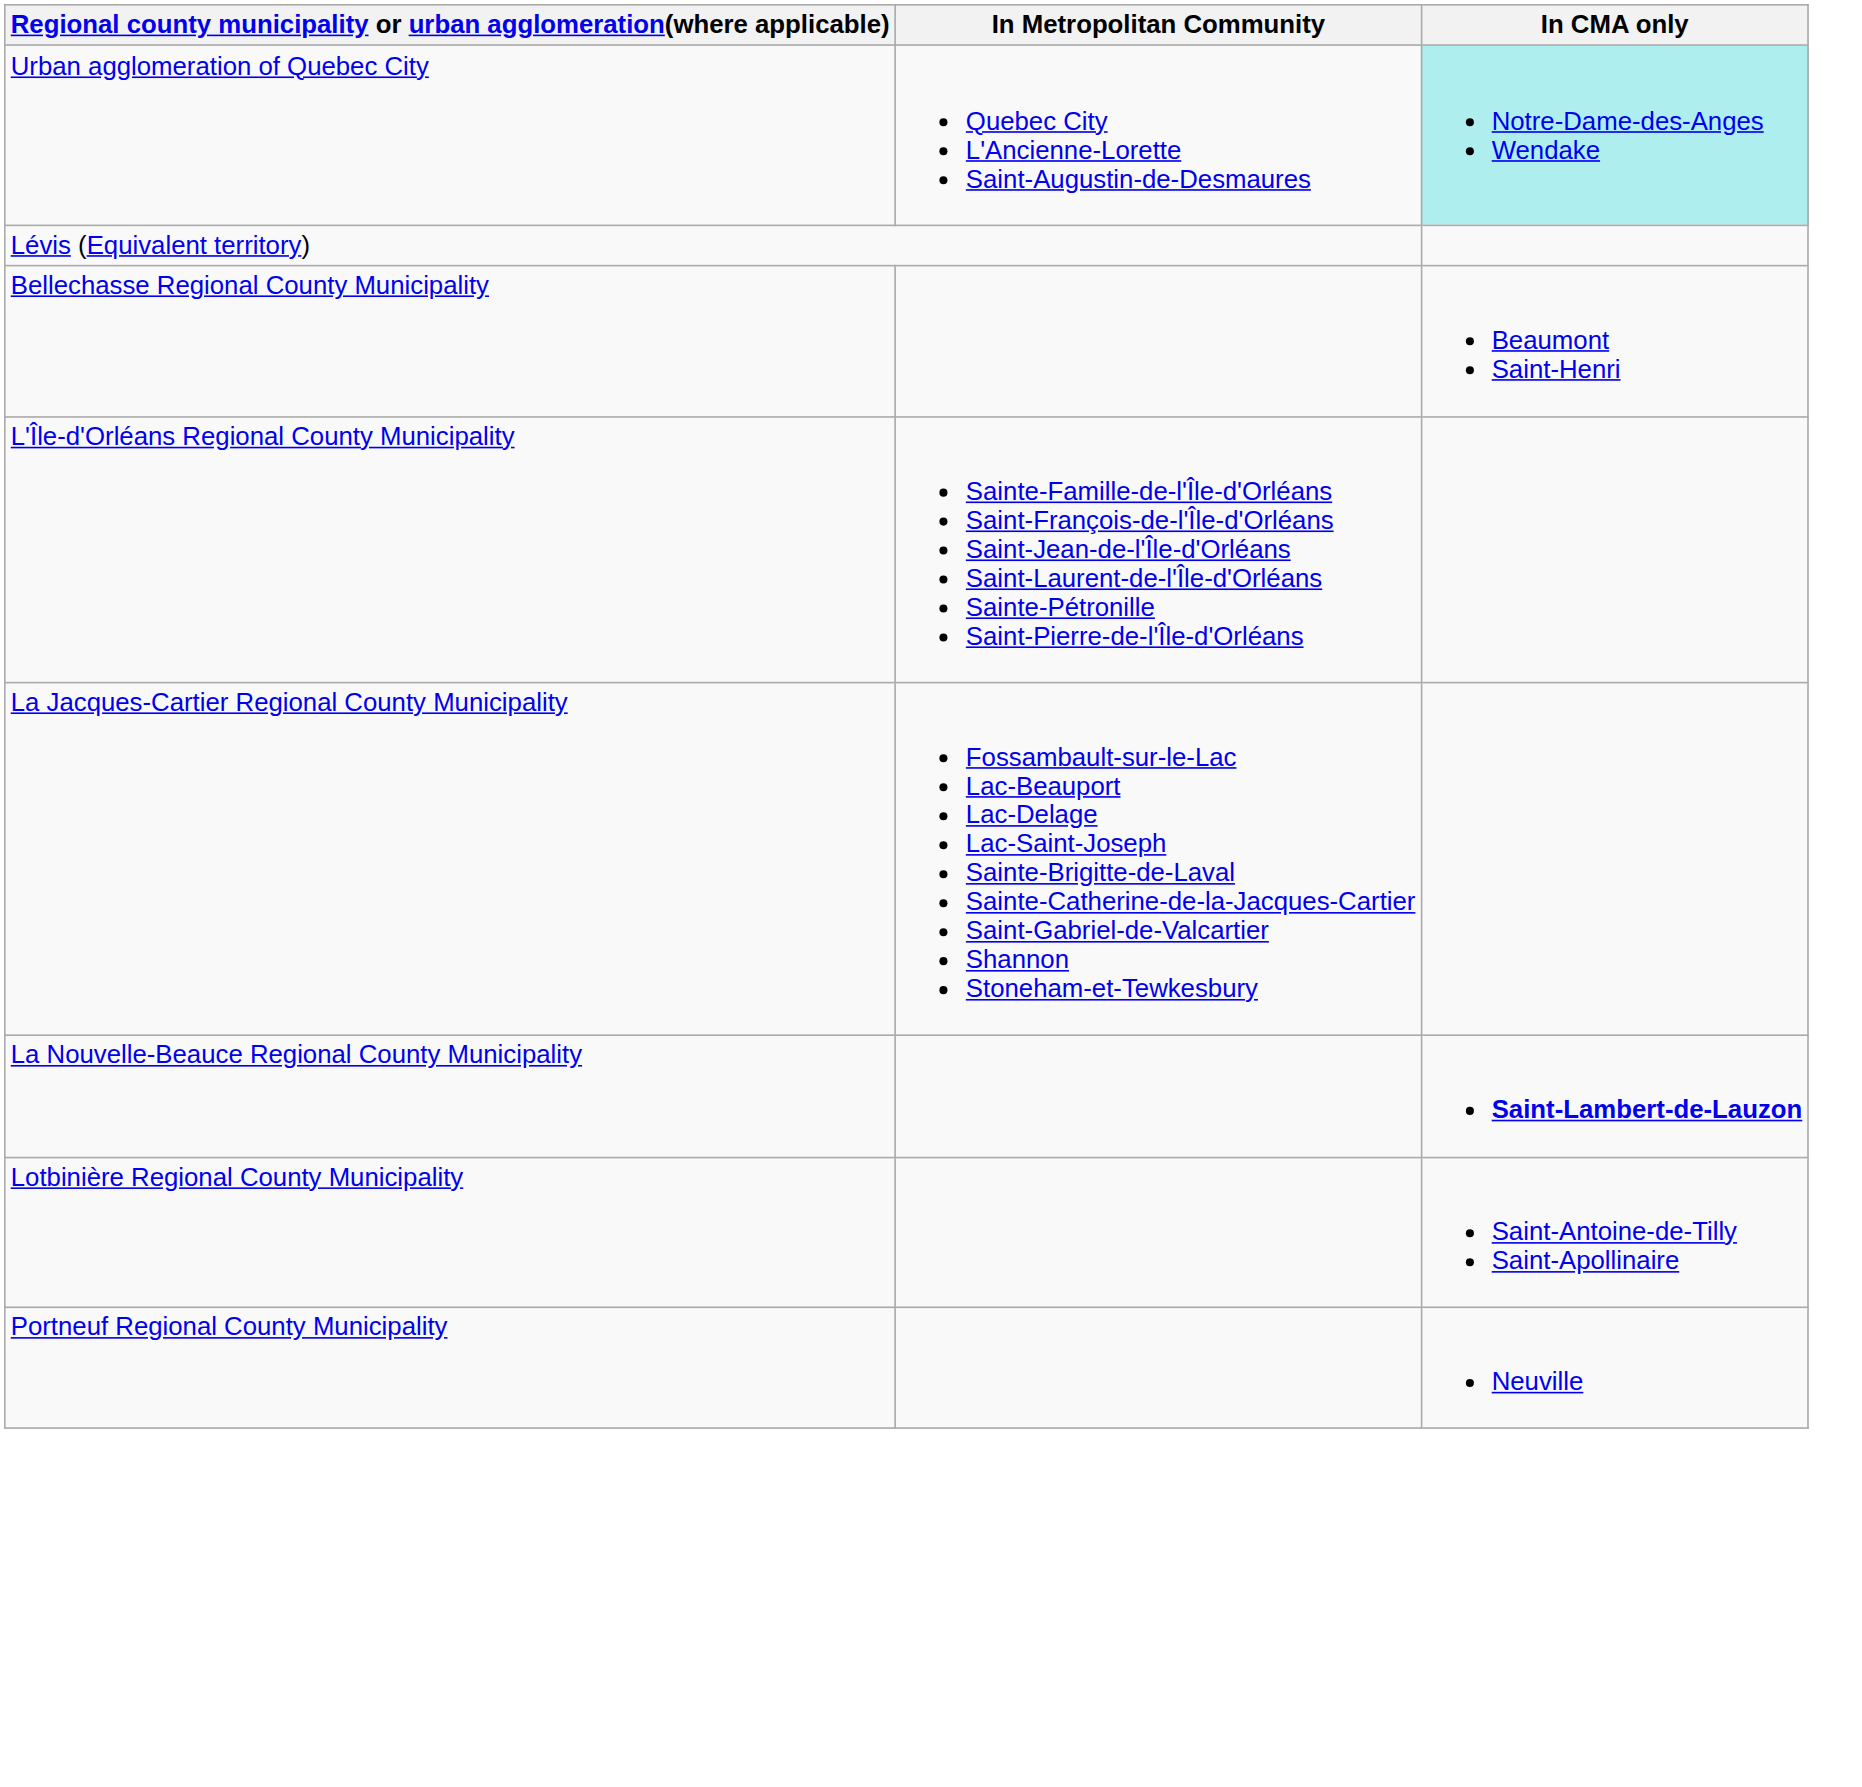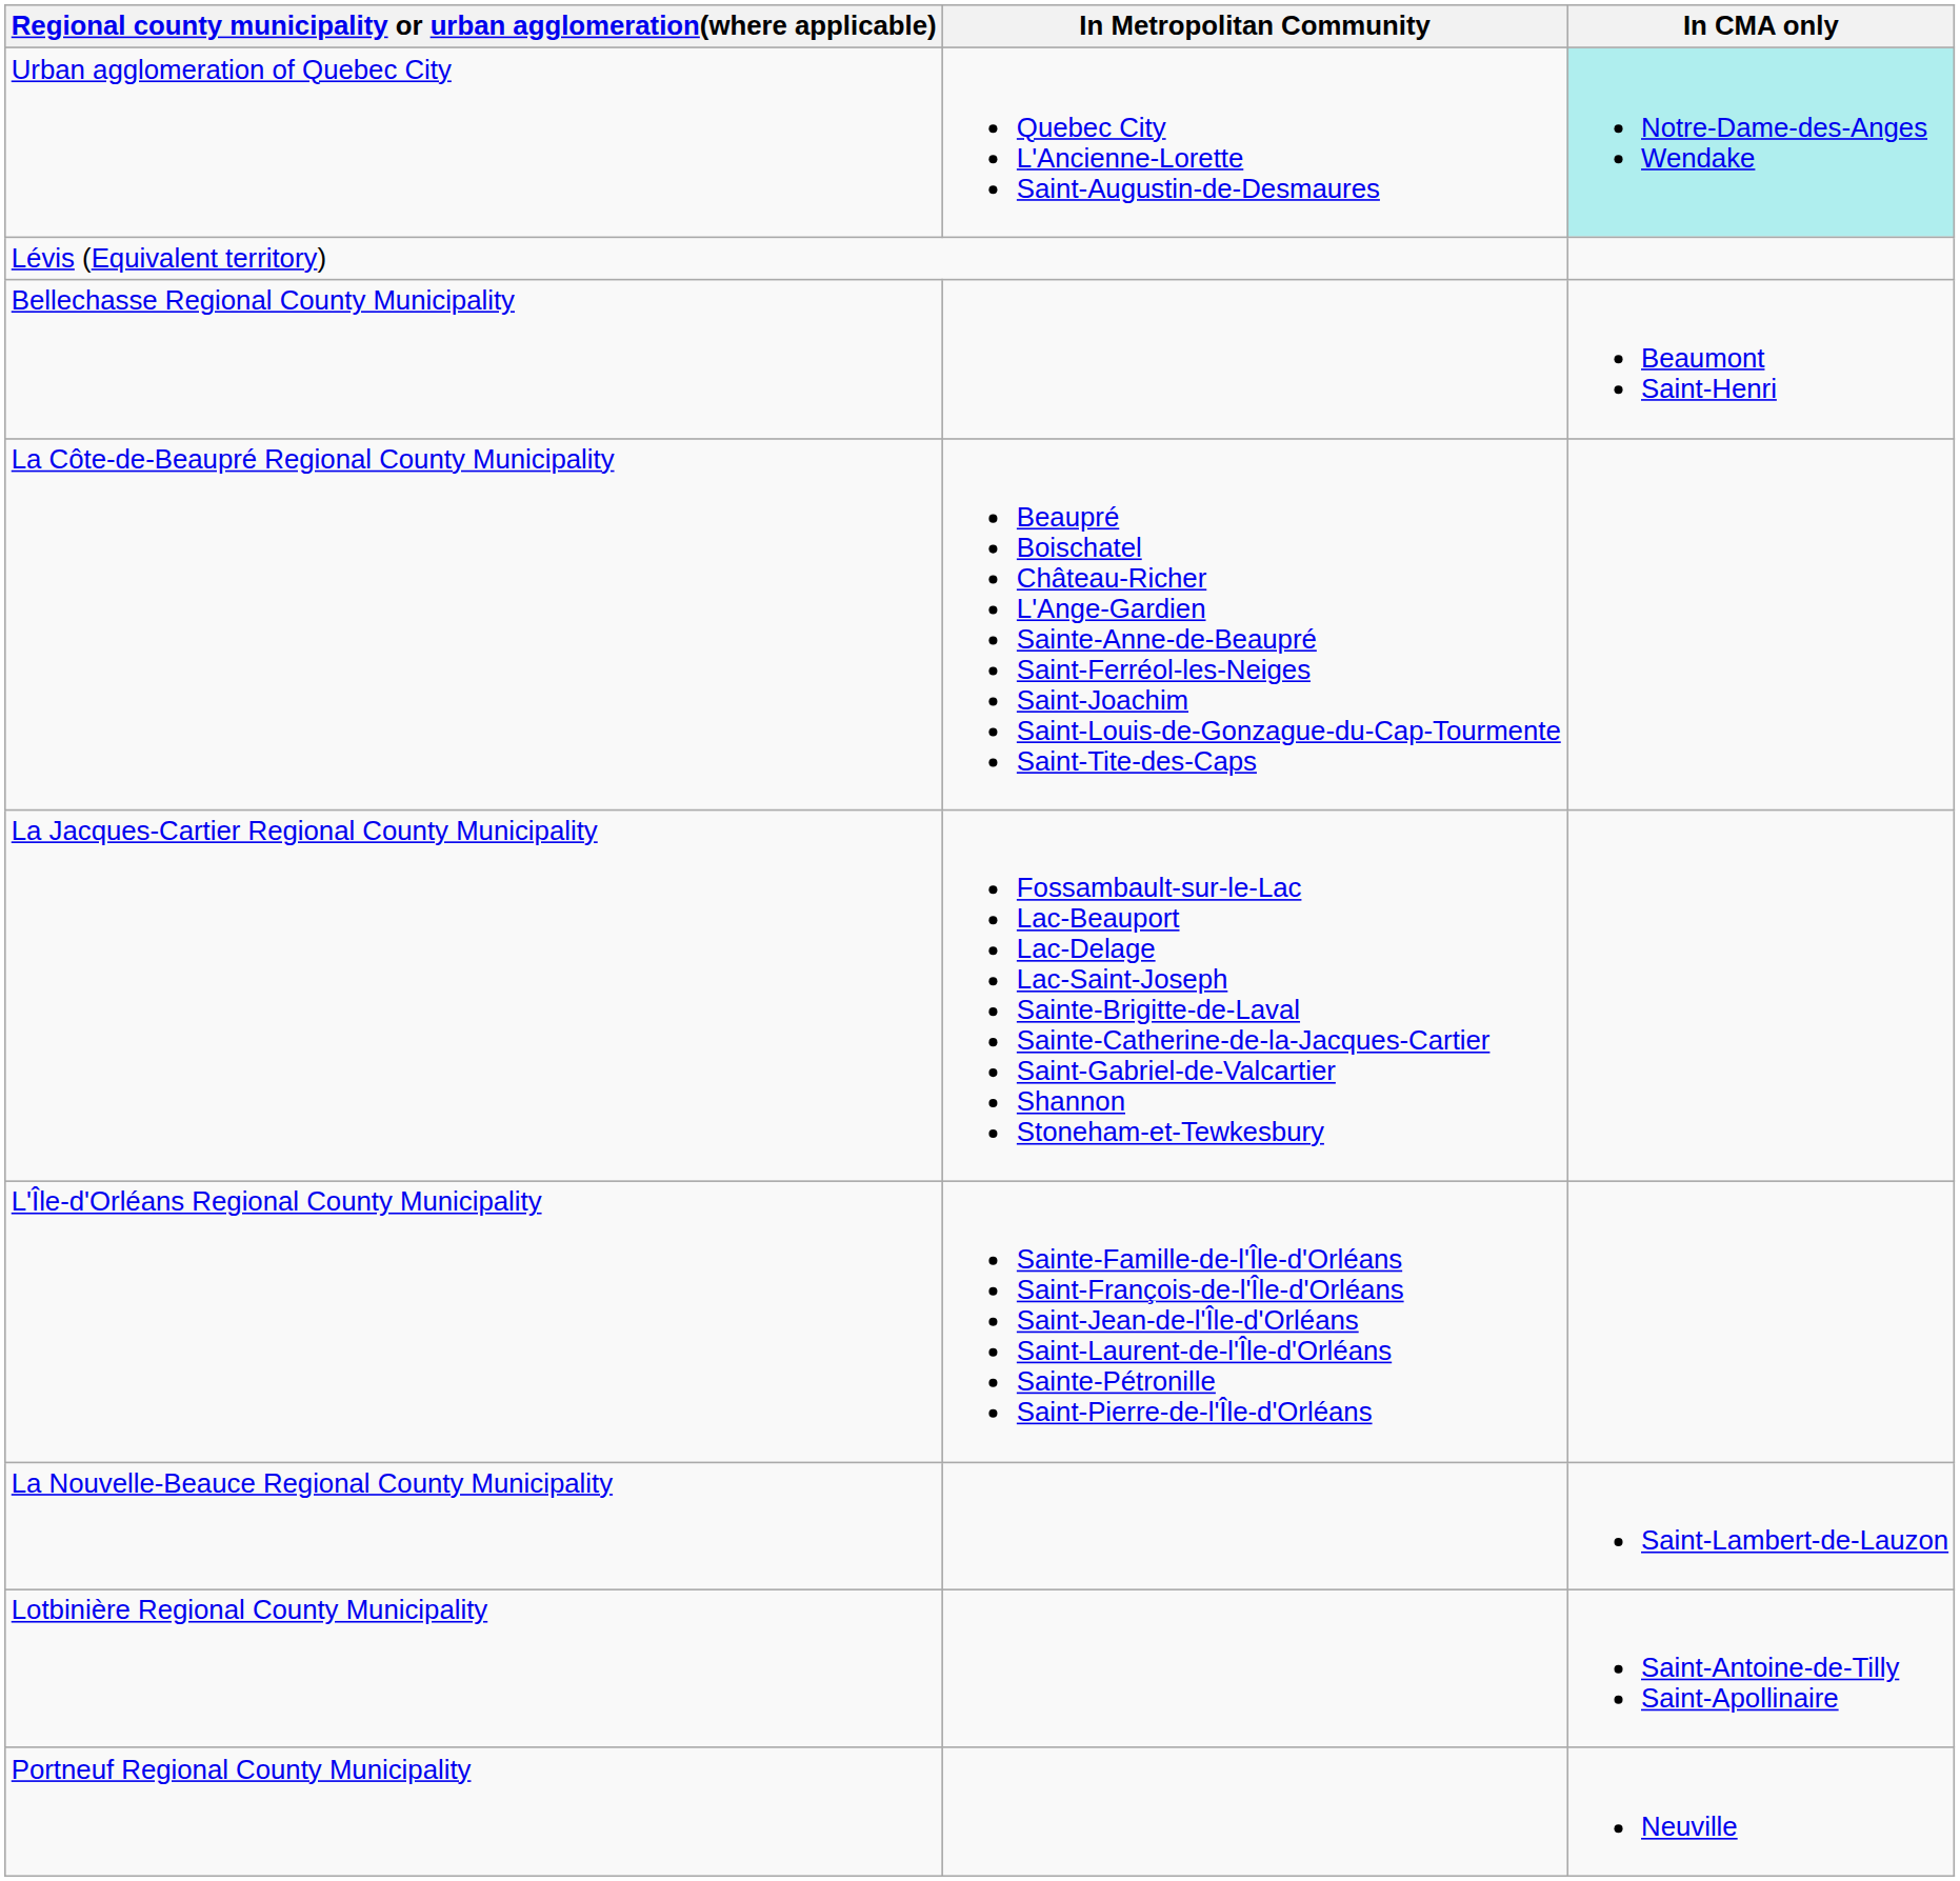+ row: La Côte-de-Beaupré Regional County Municipality | Beaupré Boischatel Château-Richer L'Ange-Gardien Sainte-Anne-de-Beaupré Saint-Ferréol-les-Neiges Saint-Joachim Saint-Louis-de-Gonzague-du-Cap-Tourmente Saint-Tite-des-Caps
rows swapped: L'Île-d'Orléans Regional County Municipality <-> La Jacques-Cartier Regional County Municipality
La Nouvelle-Beauce Regional County Municipality | In CMA only: bold -> normal
